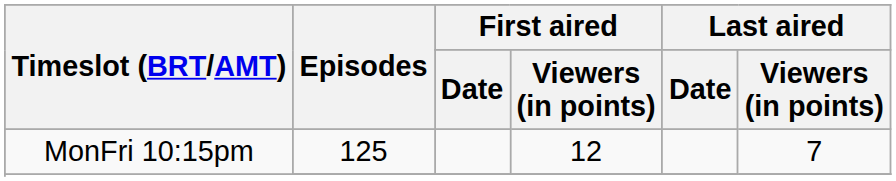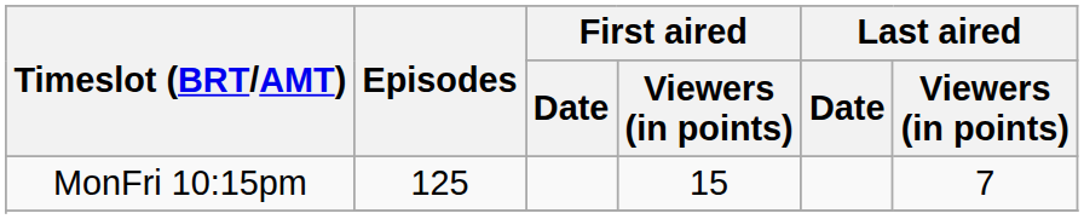MonFri 10:15pm / 125 | First aired / Viewers (in points): 12 -> 15
